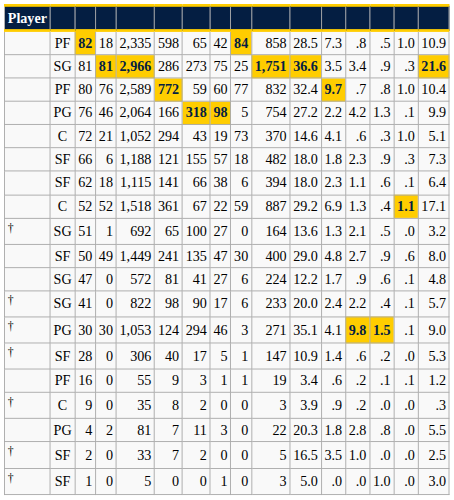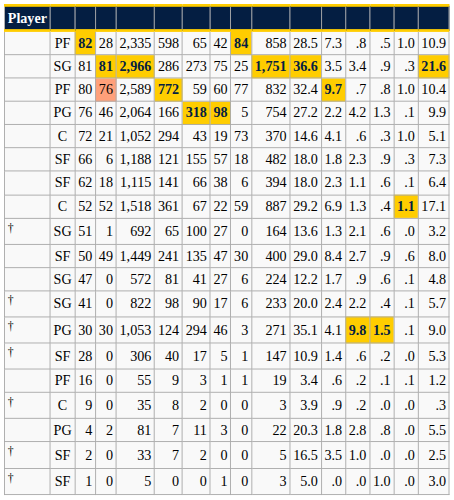82 | column 4: 18 -> 28
80 | column 4: no background -> lightsalmon background
51 | column 14: .5 -> .6
50 | column 12: 4.8 -> 8.4
